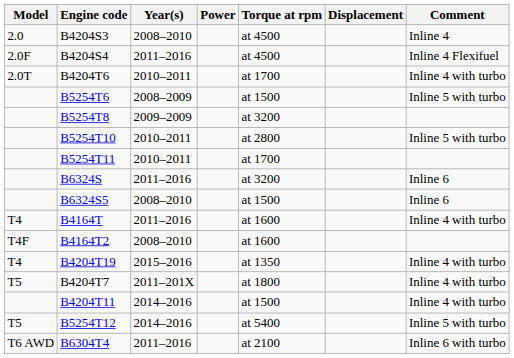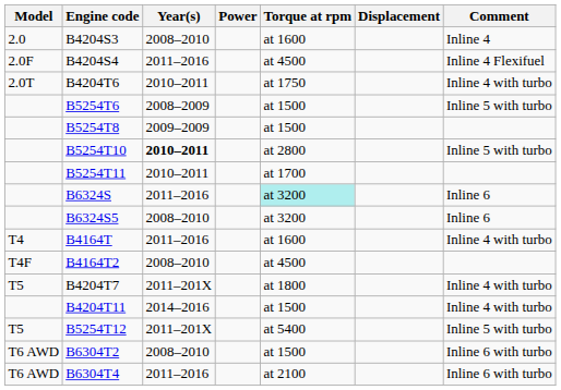B4204S3 | Torque at rpm: at 4500 -> at 1600
B4204T6 | Torque at rpm: at 1700 -> at 1750
B5254T8 | Torque at rpm: at 3200 -> at 1500
B5254T10 | Year(s): normal -> bold
B6324S | Torque at rpm: no background -> paleturquoise background
B6324S5 | Torque at rpm: at 1500 -> at 3200
B4164T2 | Torque at rpm: at 1600 -> at 4500
- row: T4 | B4204T19 | 2015–2016 | at 1350 | Inline 4 with turbo
B5254T12 | Year(s): 2014–2016 -> 2011–201X
+ row: T6 AWD | B6304T2 | 2008–2010 | at 1500 | Inline 6 with turbo
